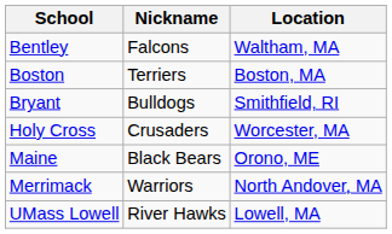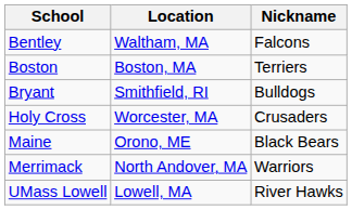columns swapped: Nickname <-> Location
